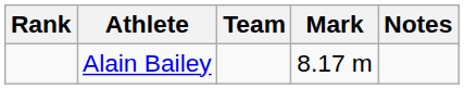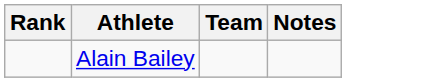- column: Mark | 8.17 m
